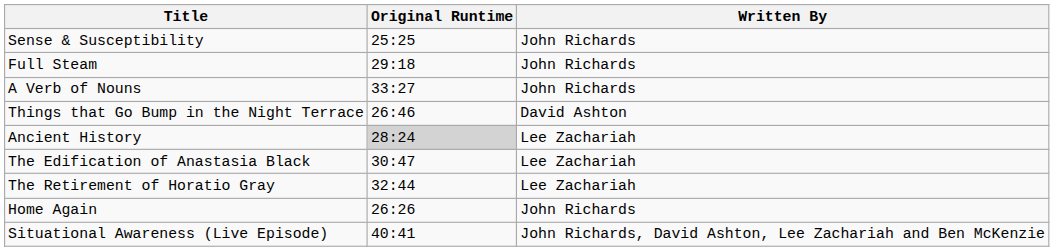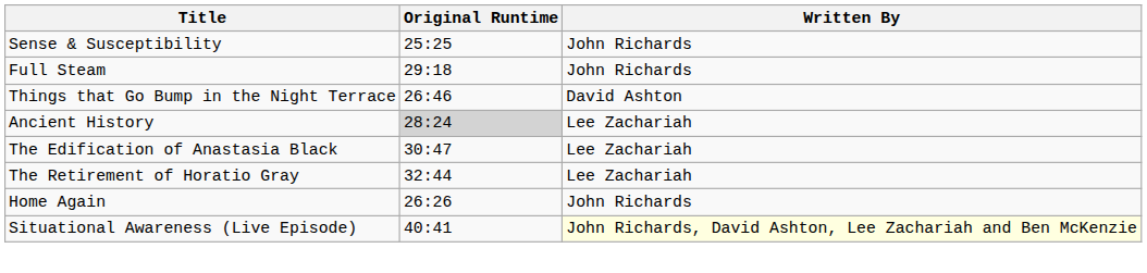- row: A Verb of Nouns | 33:27 | John Richards
Situational Awareness (Live Episode) | Written By: no background -> lightyellow background
